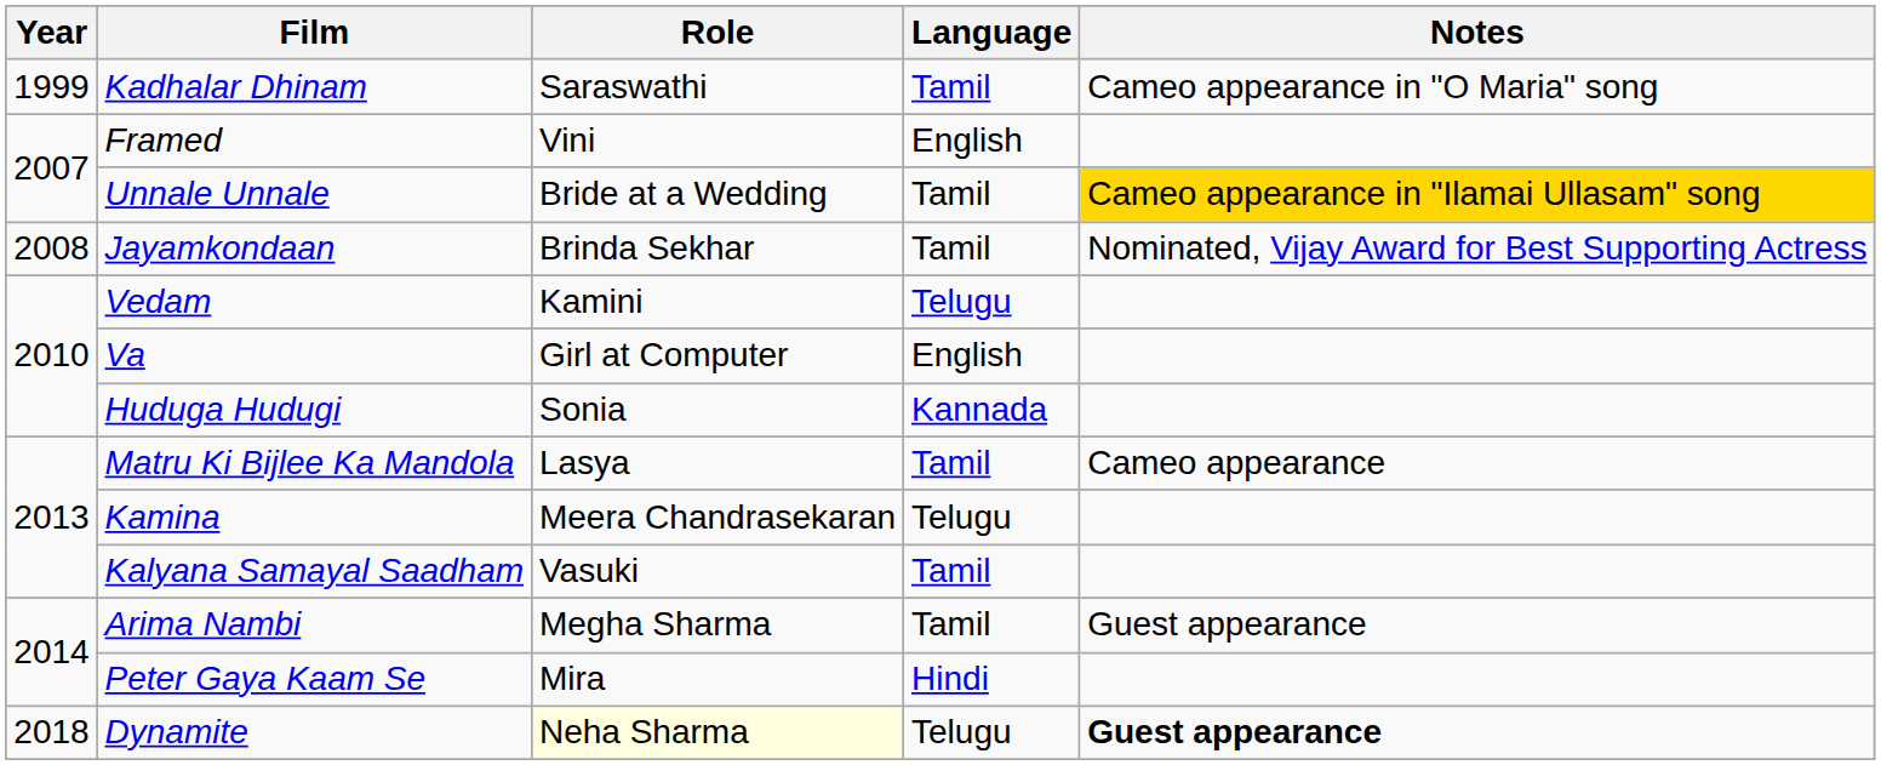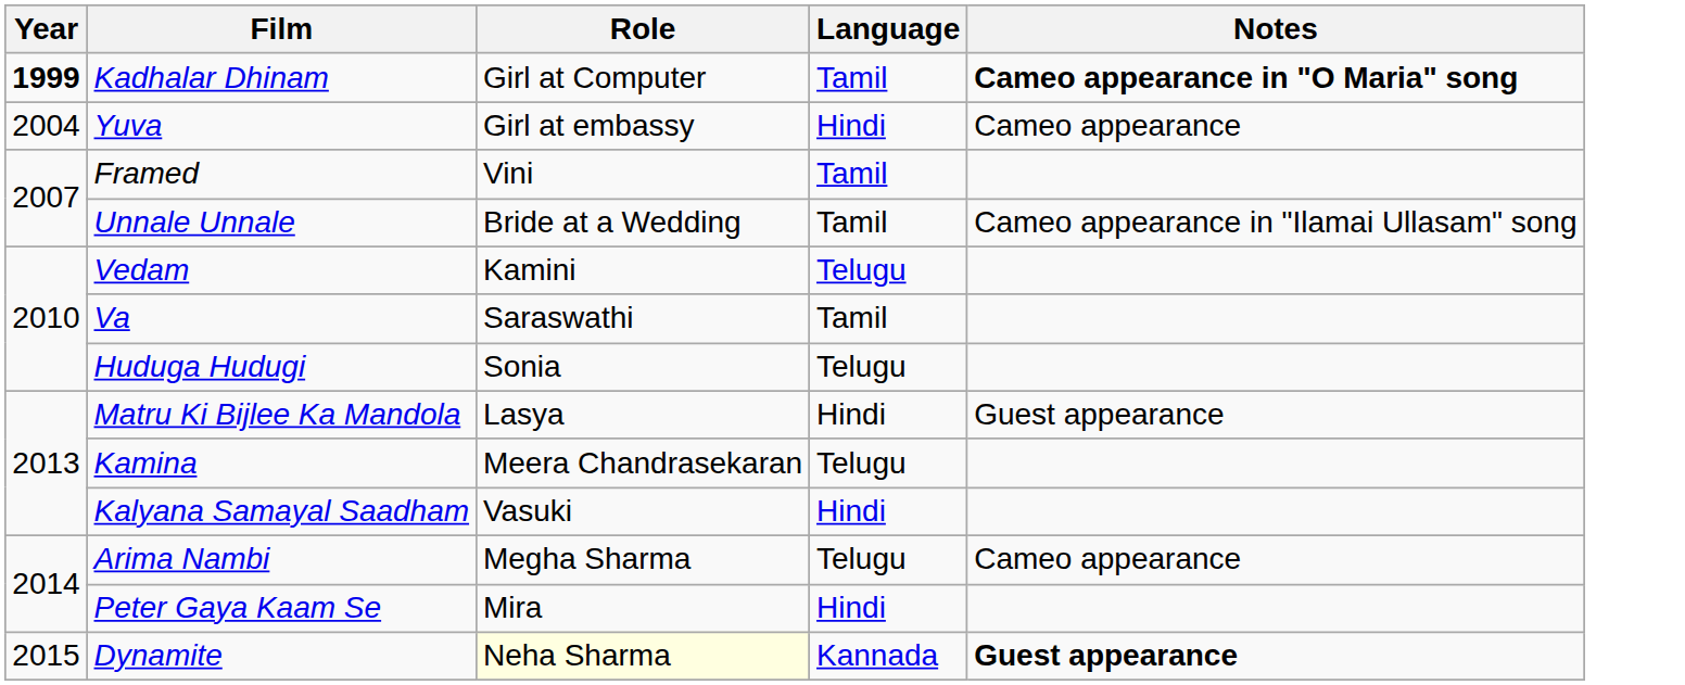Kadhalar Dhinam | Year: normal -> bold
Kadhalar Dhinam | Role: Saraswathi -> Girl at Computer
Kadhalar Dhinam | Notes: normal -> bold
+ row: 2004 | Yuva | Girl at embassy | Hindi | Cameo appearance
Framed | Language: English -> Tamil
Unnale Unnale | Notes: gold background -> no background
- row: 2008 | Jayamkondaan | Brinda Sekhar | Tamil | Nominated, Vijay Award for Best Supporting Actress
Va | Role: Girl at Computer -> Saraswathi
Va | Language: English -> Tamil
Huduga Hudugi | Language: Kannada -> Telugu
Matru Ki Bijlee Ka Mandola | Language: Tamil -> Hindi
Matru Ki Bijlee Ka Mandola | Notes: Cameo appearance -> Guest appearance
Kalyana Samayal Saadham | Language: Tamil -> Hindi
Arima Nambi | Language: Tamil -> Telugu
Arima Nambi | Notes: Guest appearance -> Cameo appearance
Dynamite | Year: 2018 -> 2015
Dynamite | Language: Telugu -> Kannada
